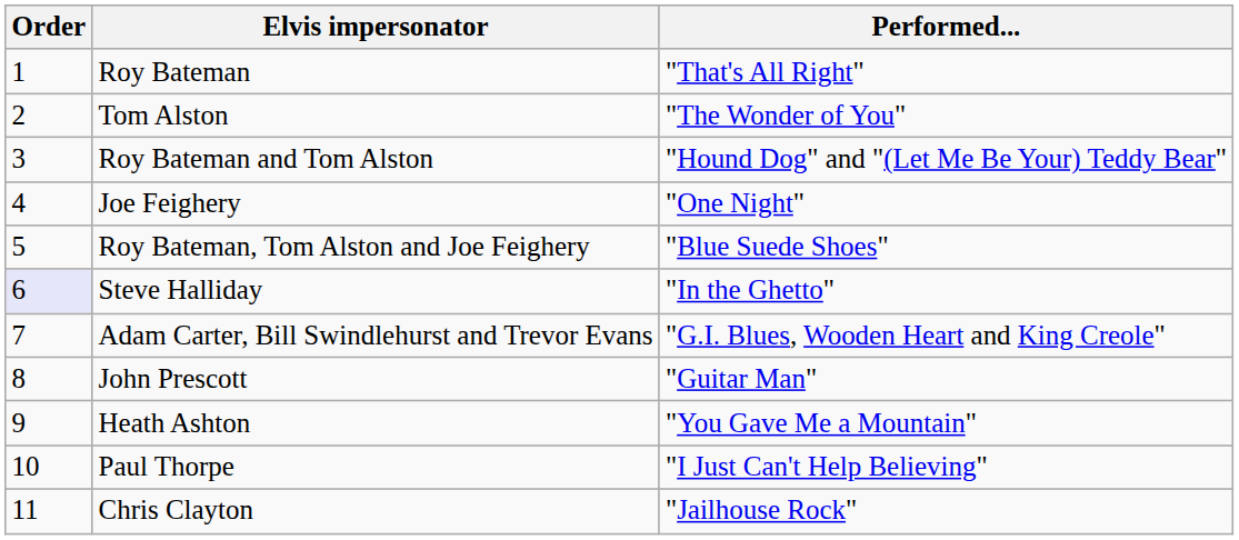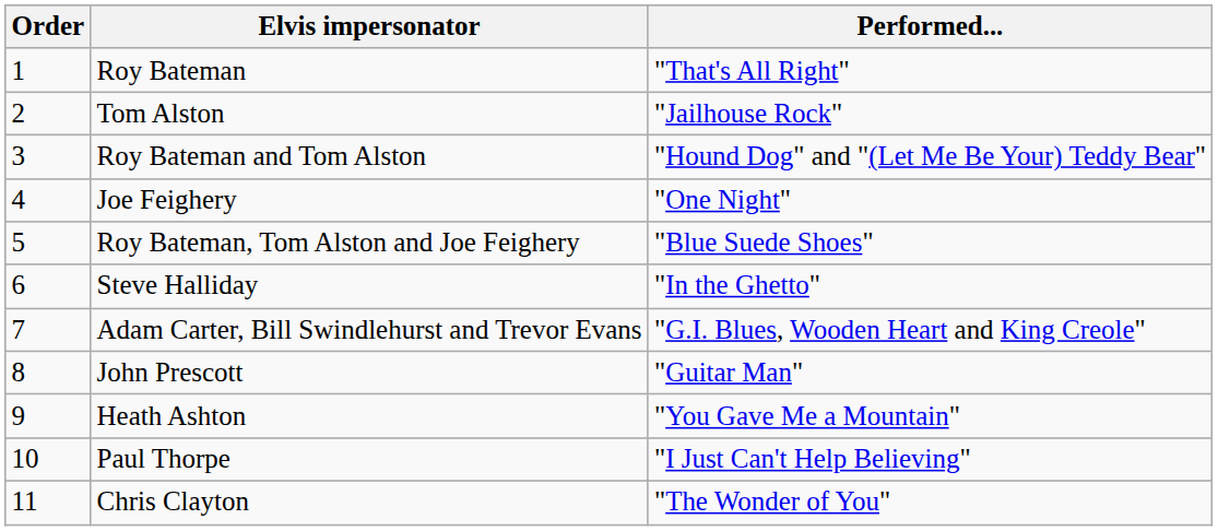Tom Alston | Performed...: "The Wonder of You" -> "Jailhouse Rock"
Steve Halliday | Order: lavender background -> no background
Chris Clayton | Performed...: "Jailhouse Rock" -> "The Wonder of You"
